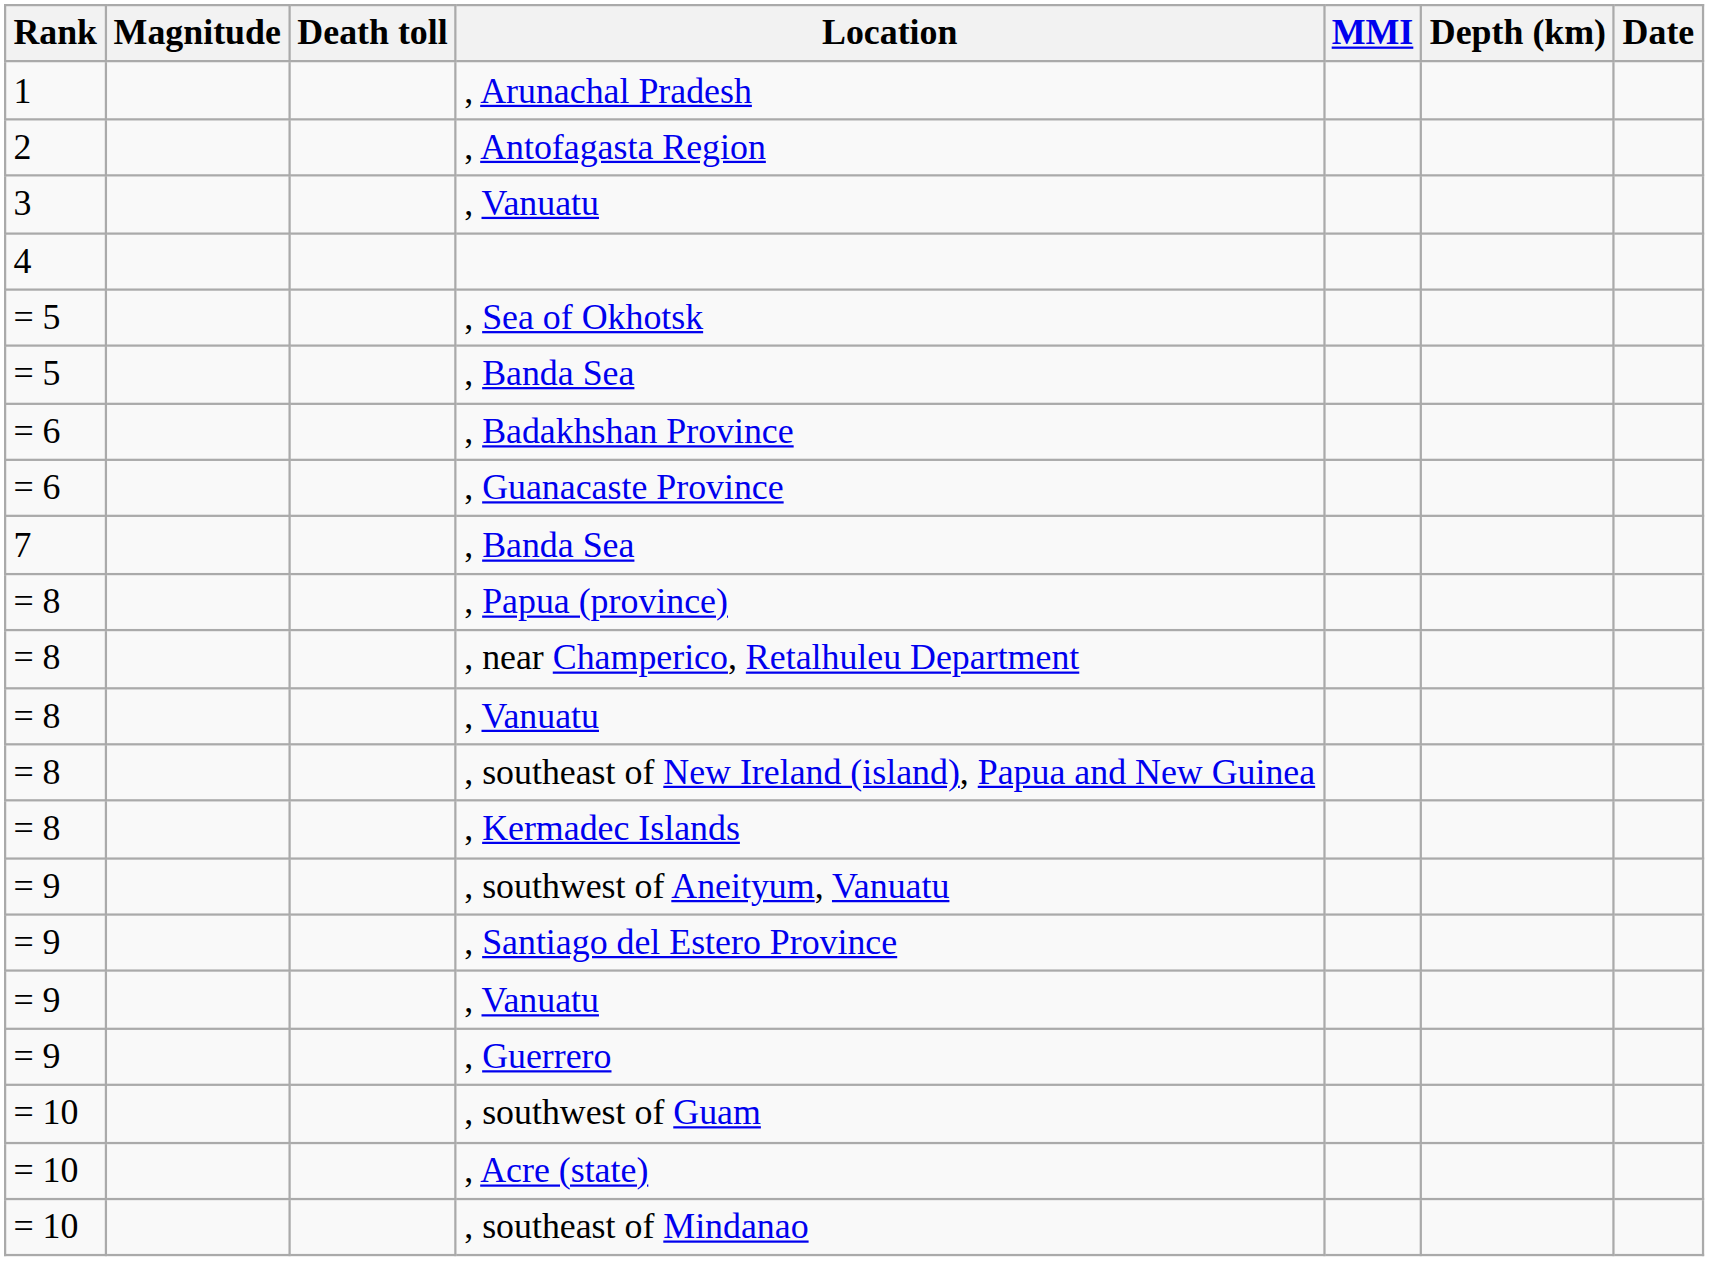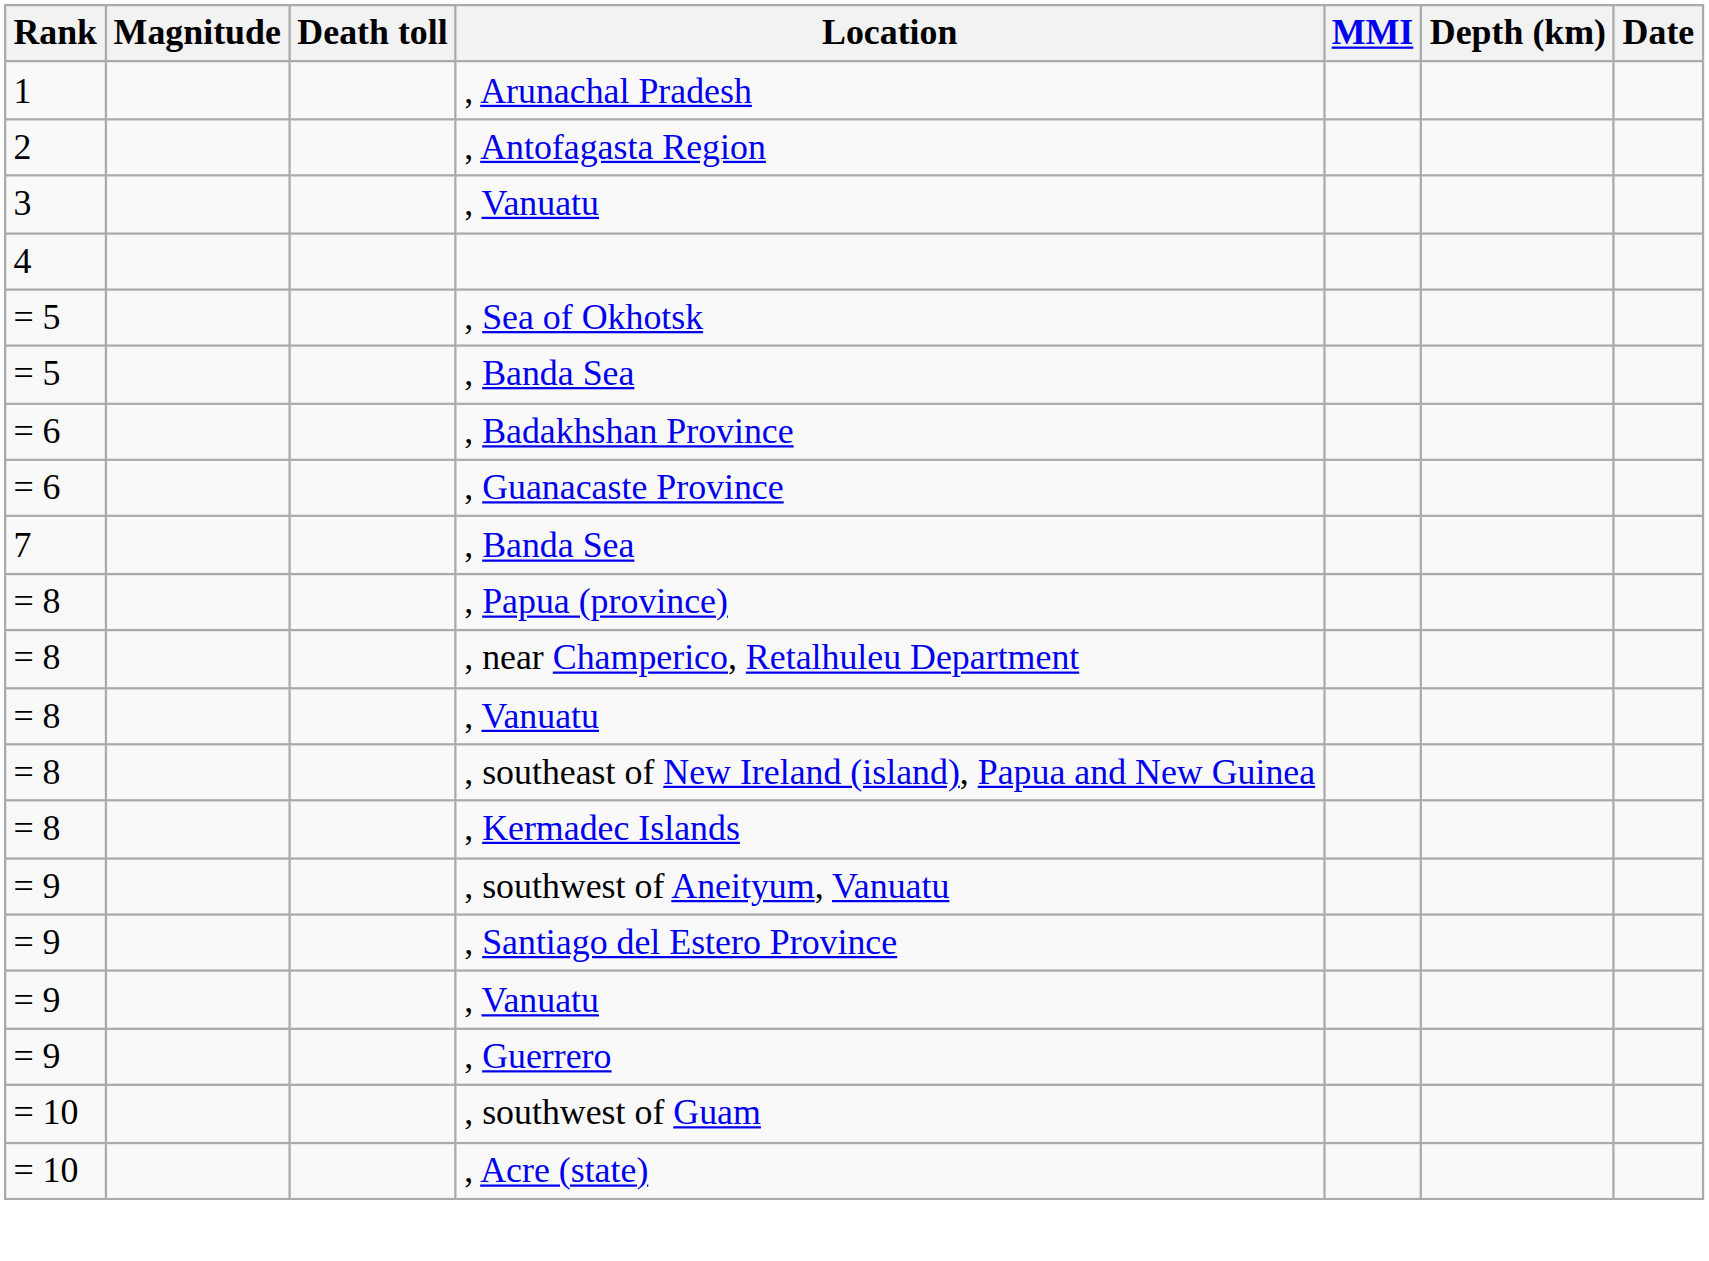- row: = 10 | , southeast of Mindanao
